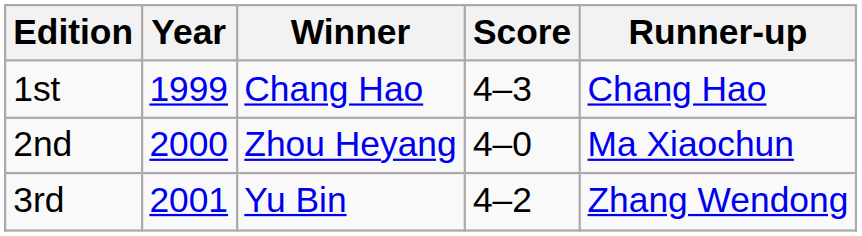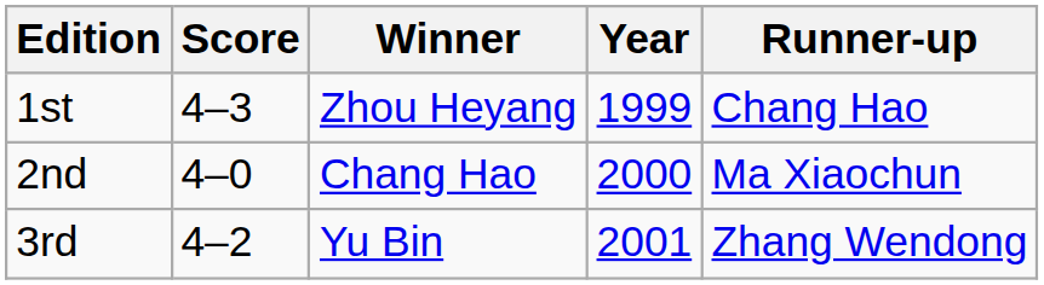columns swapped: Year <-> Score
1st | Winner: Chang Hao -> Zhou Heyang
2nd | Winner: Zhou Heyang -> Chang Hao
